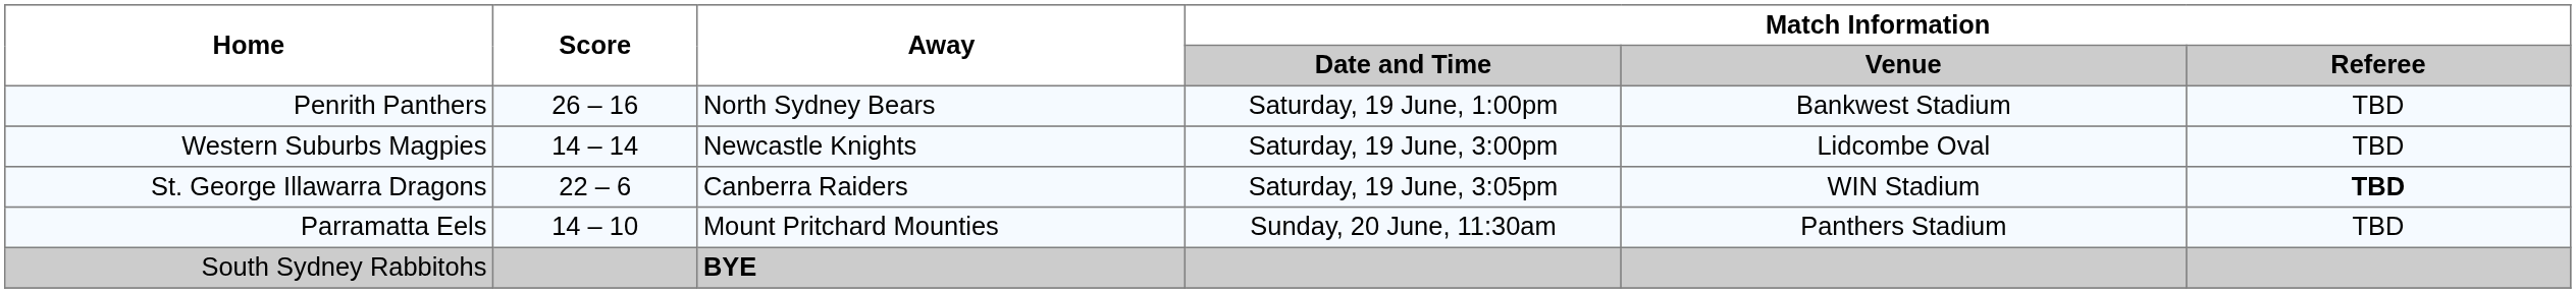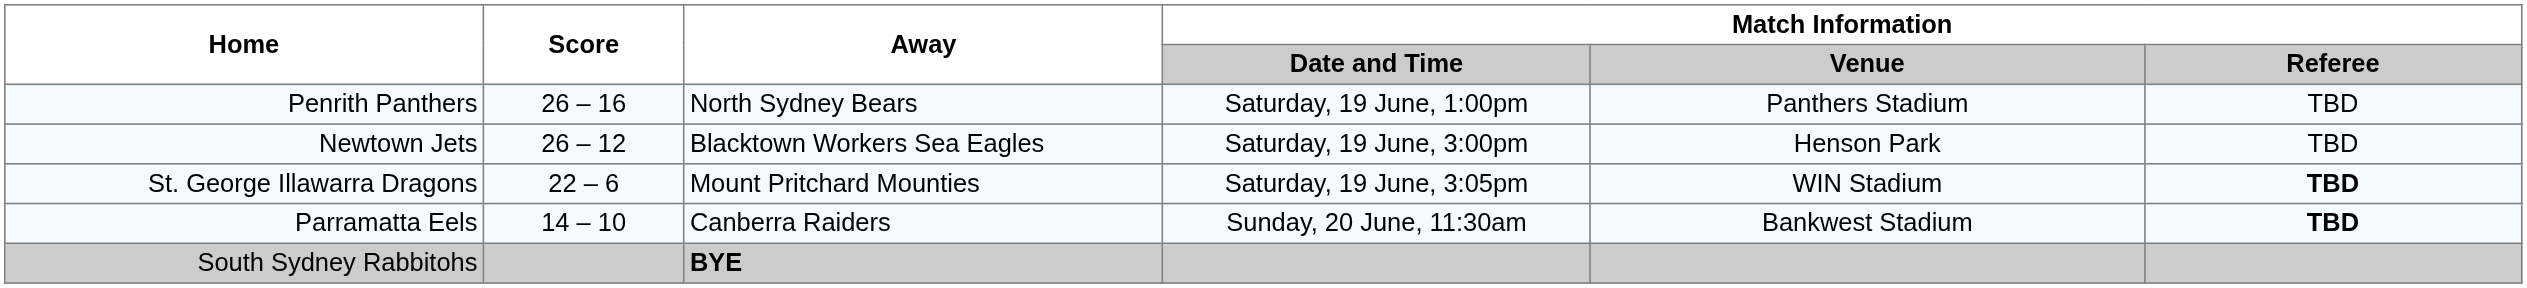Penrith Panthers | Match Information / Venue: Bankwest Stadium -> Panthers Stadium
- row: Western Suburbs Magpies | 14 – 14 | Newcastle Knights | Saturday, 19 June, 3:00pm | Lidcombe Oval | TBD
+ row: Newtown Jets | 26 – 12 | Blacktown Workers Sea Eagles | Saturday, 19 June, 3:00pm | Henson Park | TBD
St. George Illawarra Dragons | Away: Canberra Raiders -> Mount Pritchard Mounties
Parramatta Eels | Away: Mount Pritchard Mounties -> Canberra Raiders
Parramatta Eels | Match Information / Venue: Panthers Stadium -> Bankwest Stadium
Parramatta Eels | Match Information / Referee: normal -> bold
